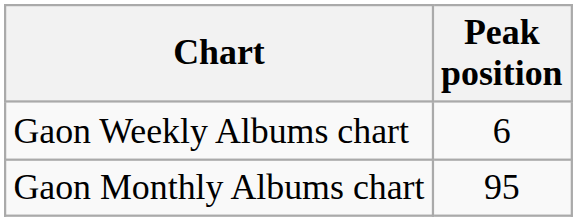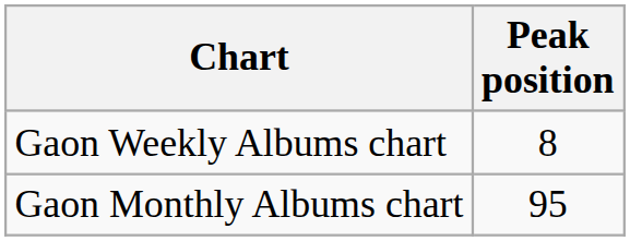Gaon Weekly Albums chart | Peak position: 6 -> 8
